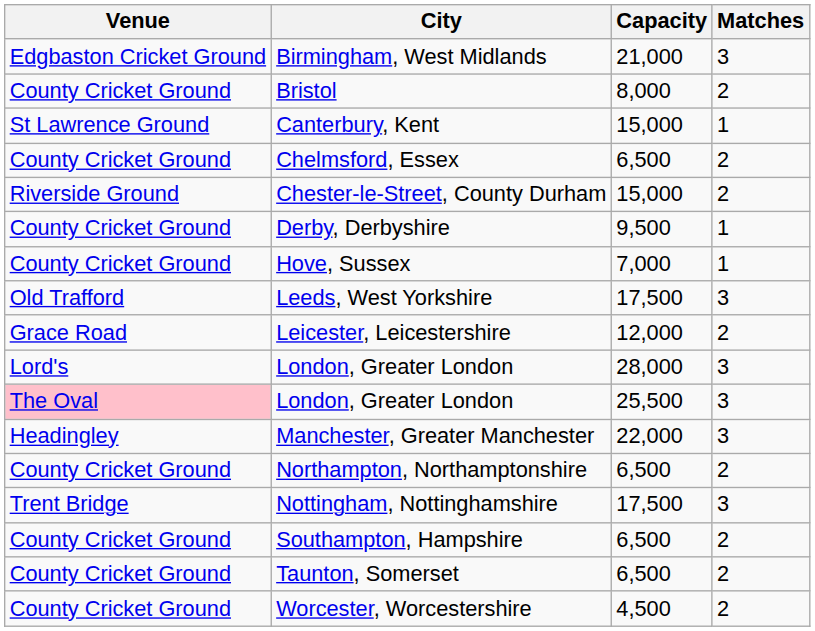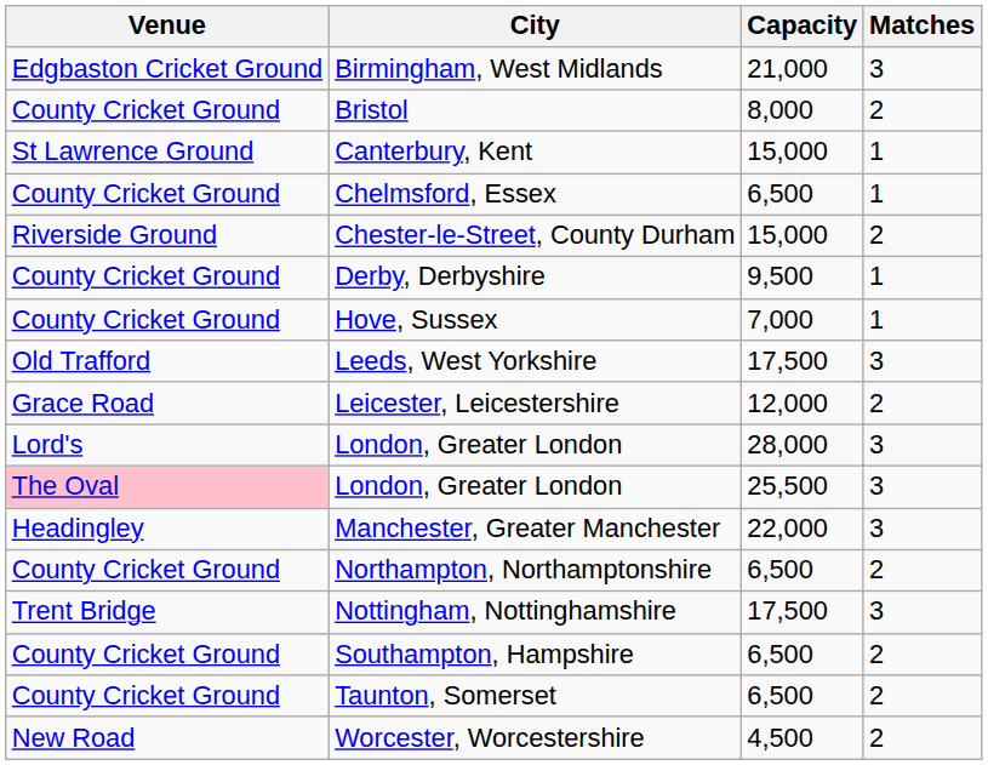Chelmsford, Essex | Matches: 2 -> 1
Worcester, Worcestershire | Venue: County Cricket Ground -> New Road
